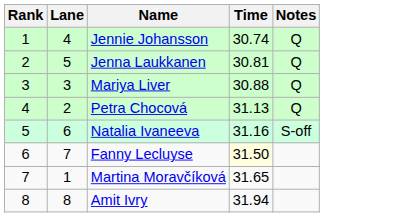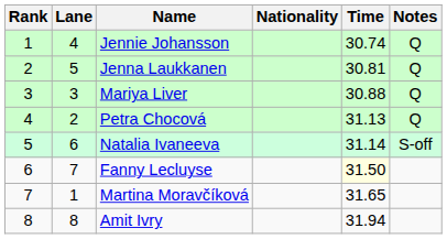+ column: Nationality
Natalia Ivaneeva | Time: 31.16 -> 31.14
